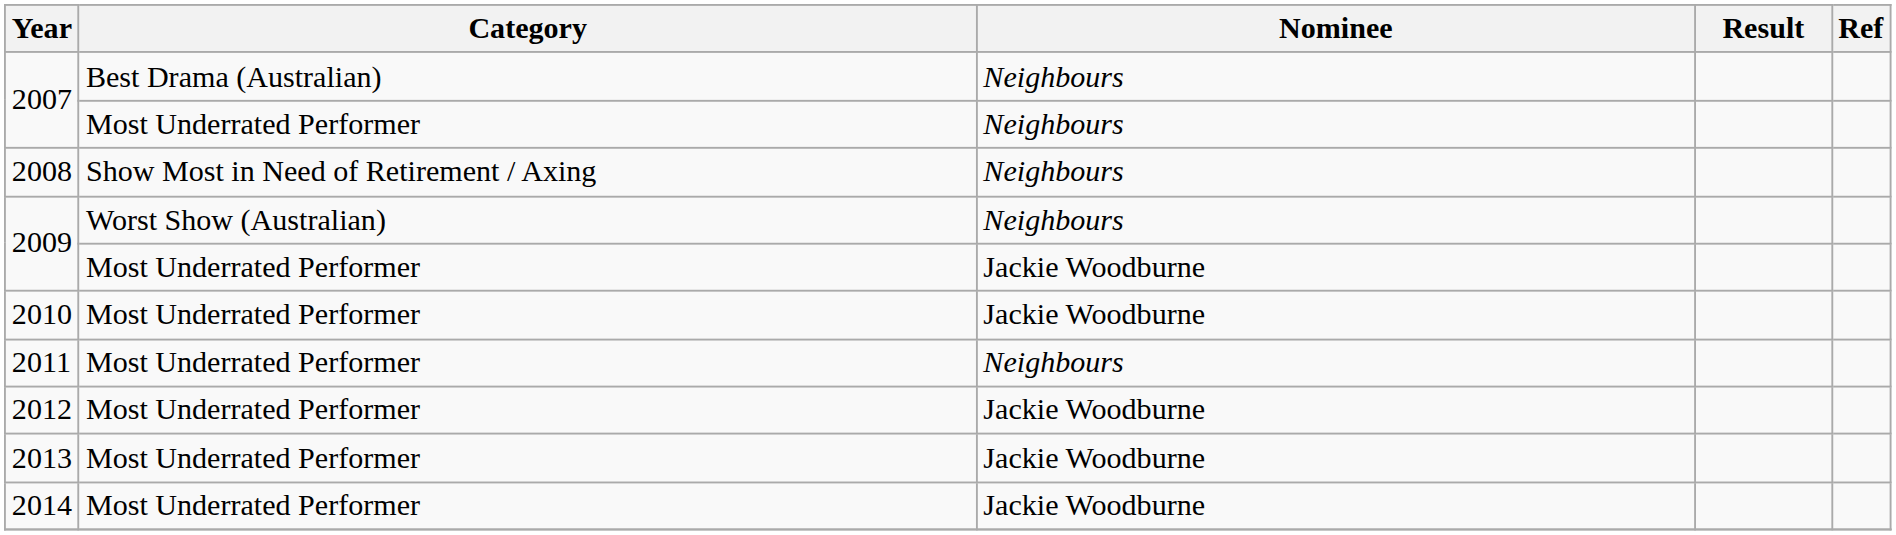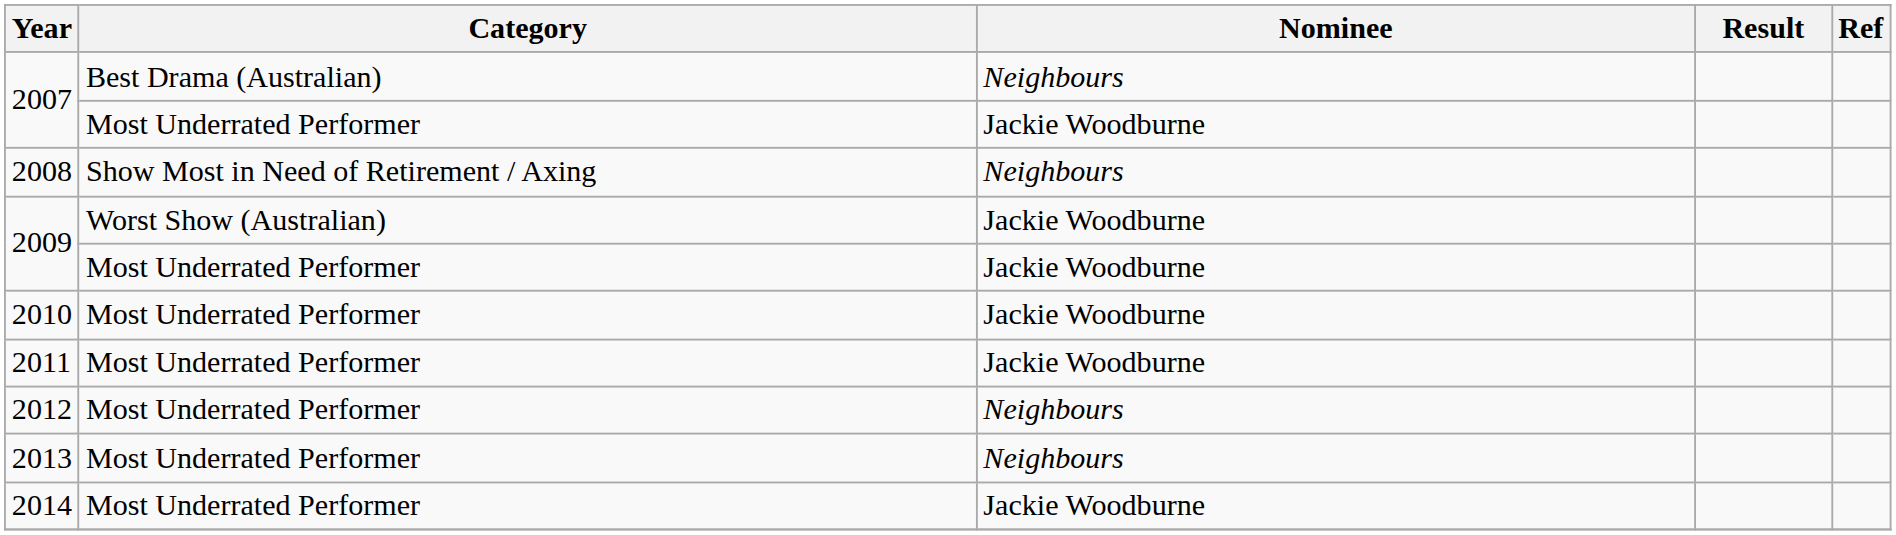2007 / Most Underrated Performer | Nominee: Neighbours -> Jackie Woodburne
2009 / Worst Show (Australian) | Nominee: Neighbours -> Jackie Woodburne
2011 | Nominee: Neighbours -> Jackie Woodburne
2012 | Nominee: Jackie Woodburne -> Neighbours
2013 | Nominee: Jackie Woodburne -> Neighbours
